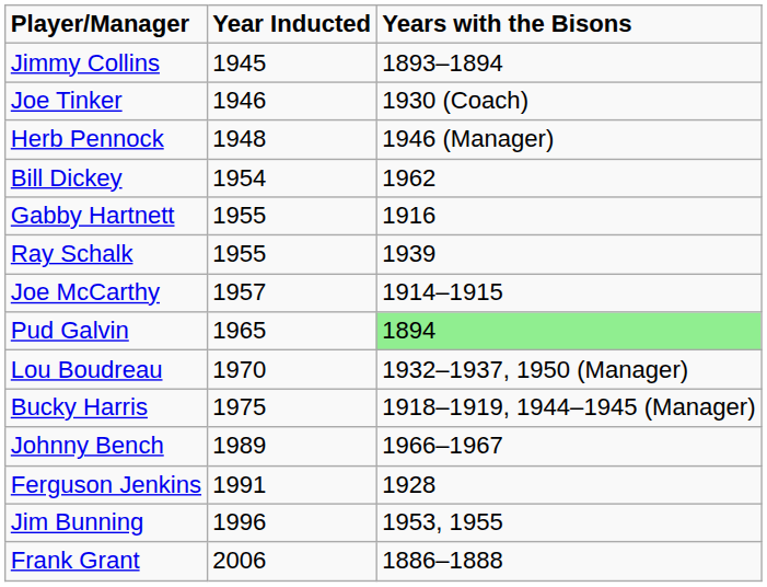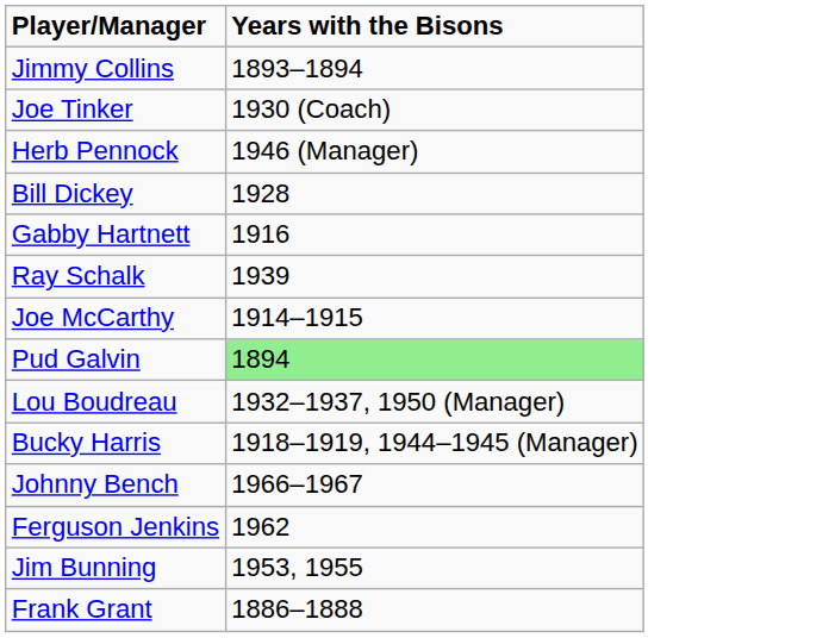- column: Year Inducted | 1945 | 1946 | 1948 | 1954 | 1955 | 1955 | 1957 | 1965 | 1970 | 1975 | 1989 | 1991 | 1996 | 2006
Bill Dickey | Years with the Bisons: 1962 -> 1928
Ferguson Jenkins | Years with the Bisons: 1928 -> 1962
